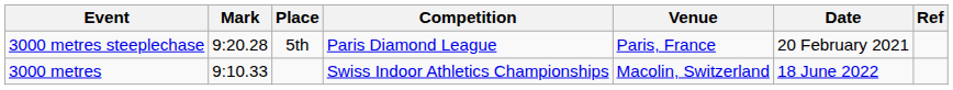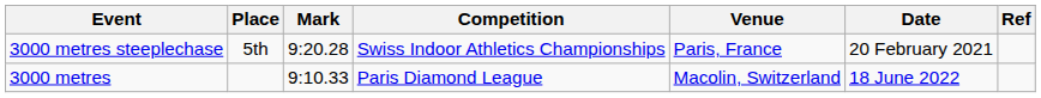columns swapped: Mark <-> Place
3000 metres steeplechase | Competition: Paris Diamond League -> Swiss Indoor Athletics Championships
3000 metres | Competition: Swiss Indoor Athletics Championships -> Paris Diamond League
